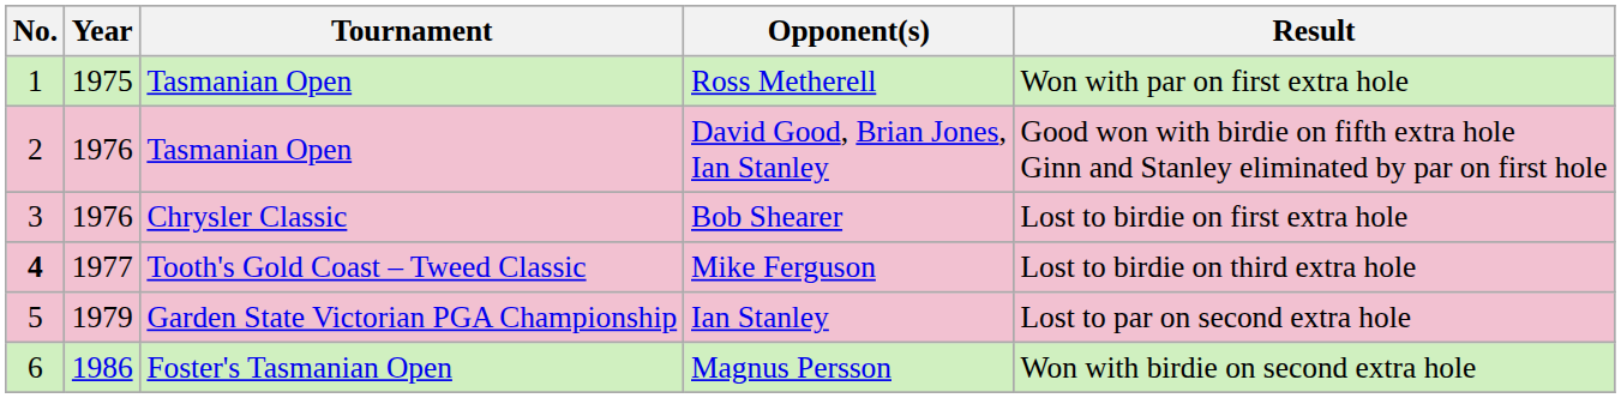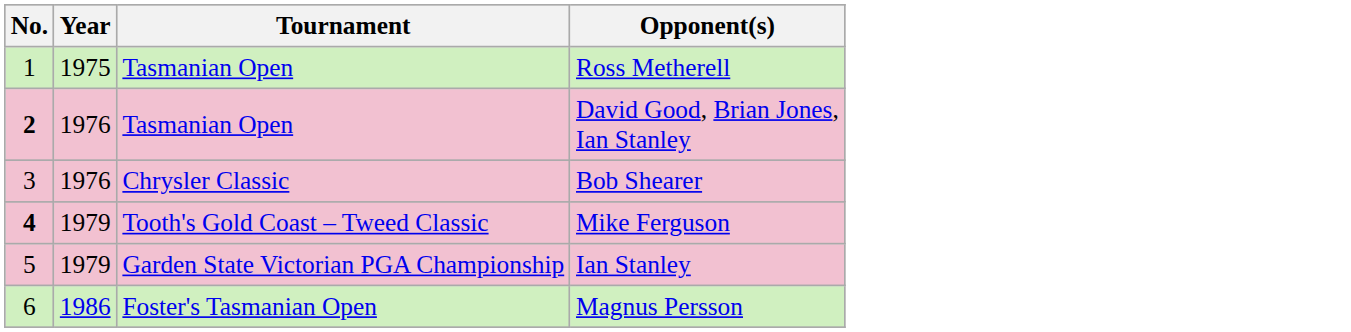- column: Result | Won with par on first extra hole | Good won with birdie on fifth extra hole Ginn and Stanley eliminated by par on first hole | Lost to birdie on first extra hole | Lost to birdie on third extra hole | Lost to par on second extra hole | Won with birdie on second extra hole
David Good, Brian Jones, Ian Stanley | No.: normal -> bold
Mike Ferguson | Year: 1977 -> 1979
